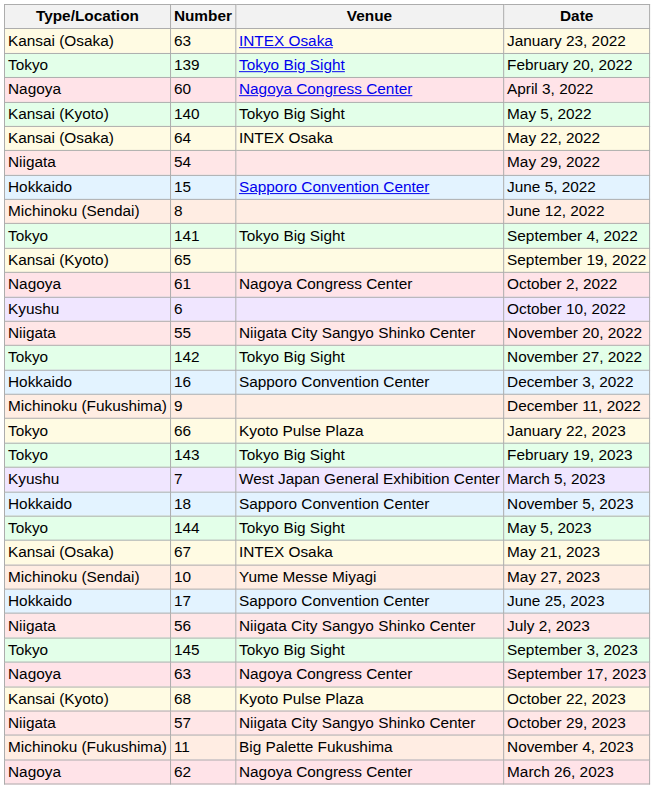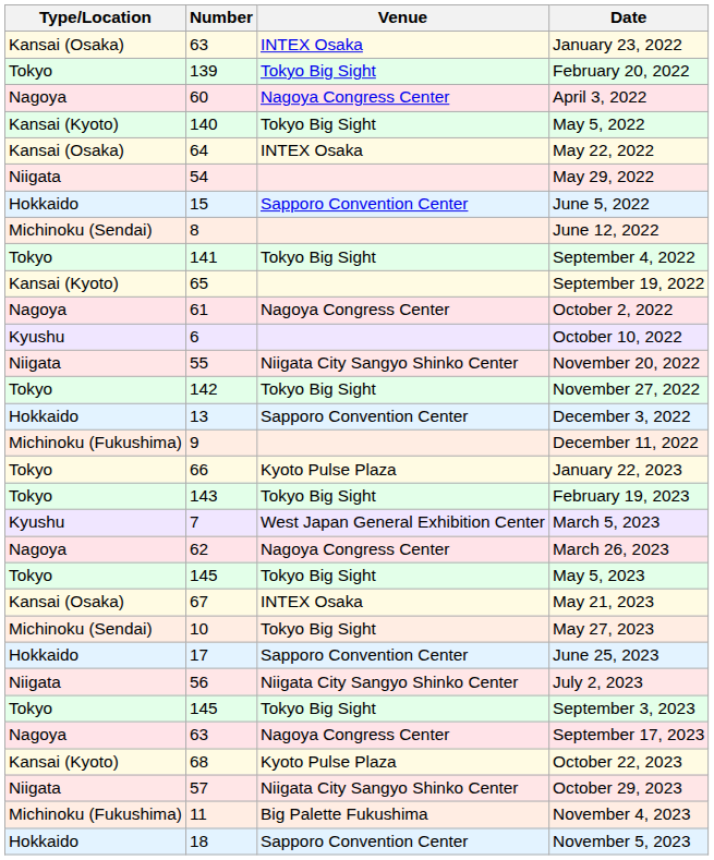December 3, 2022 | Number: 16 -> 13
rows swapped: March 26, 2023 <-> November 5, 2023
May 5, 2023 | Number: 144 -> 145
May 27, 2023 | Venue: Yume Messe Miyagi -> Tokyo Big Sight
